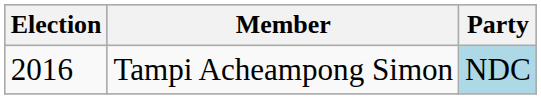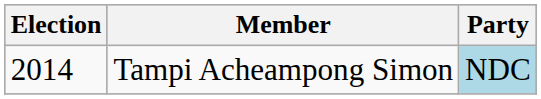Tampi Acheampong Simon | Election: 2016 -> 2014
